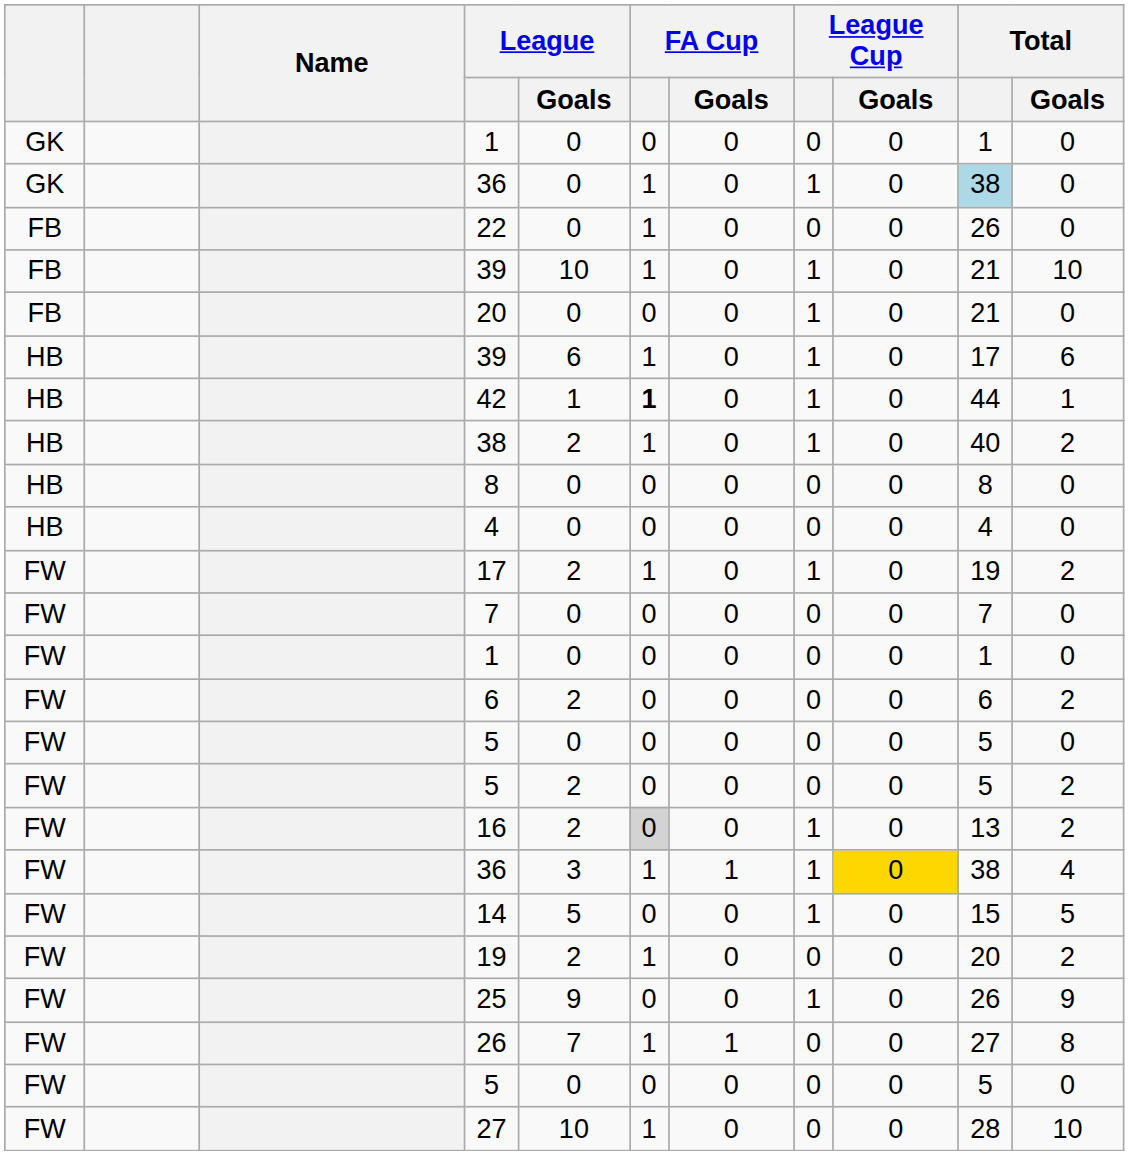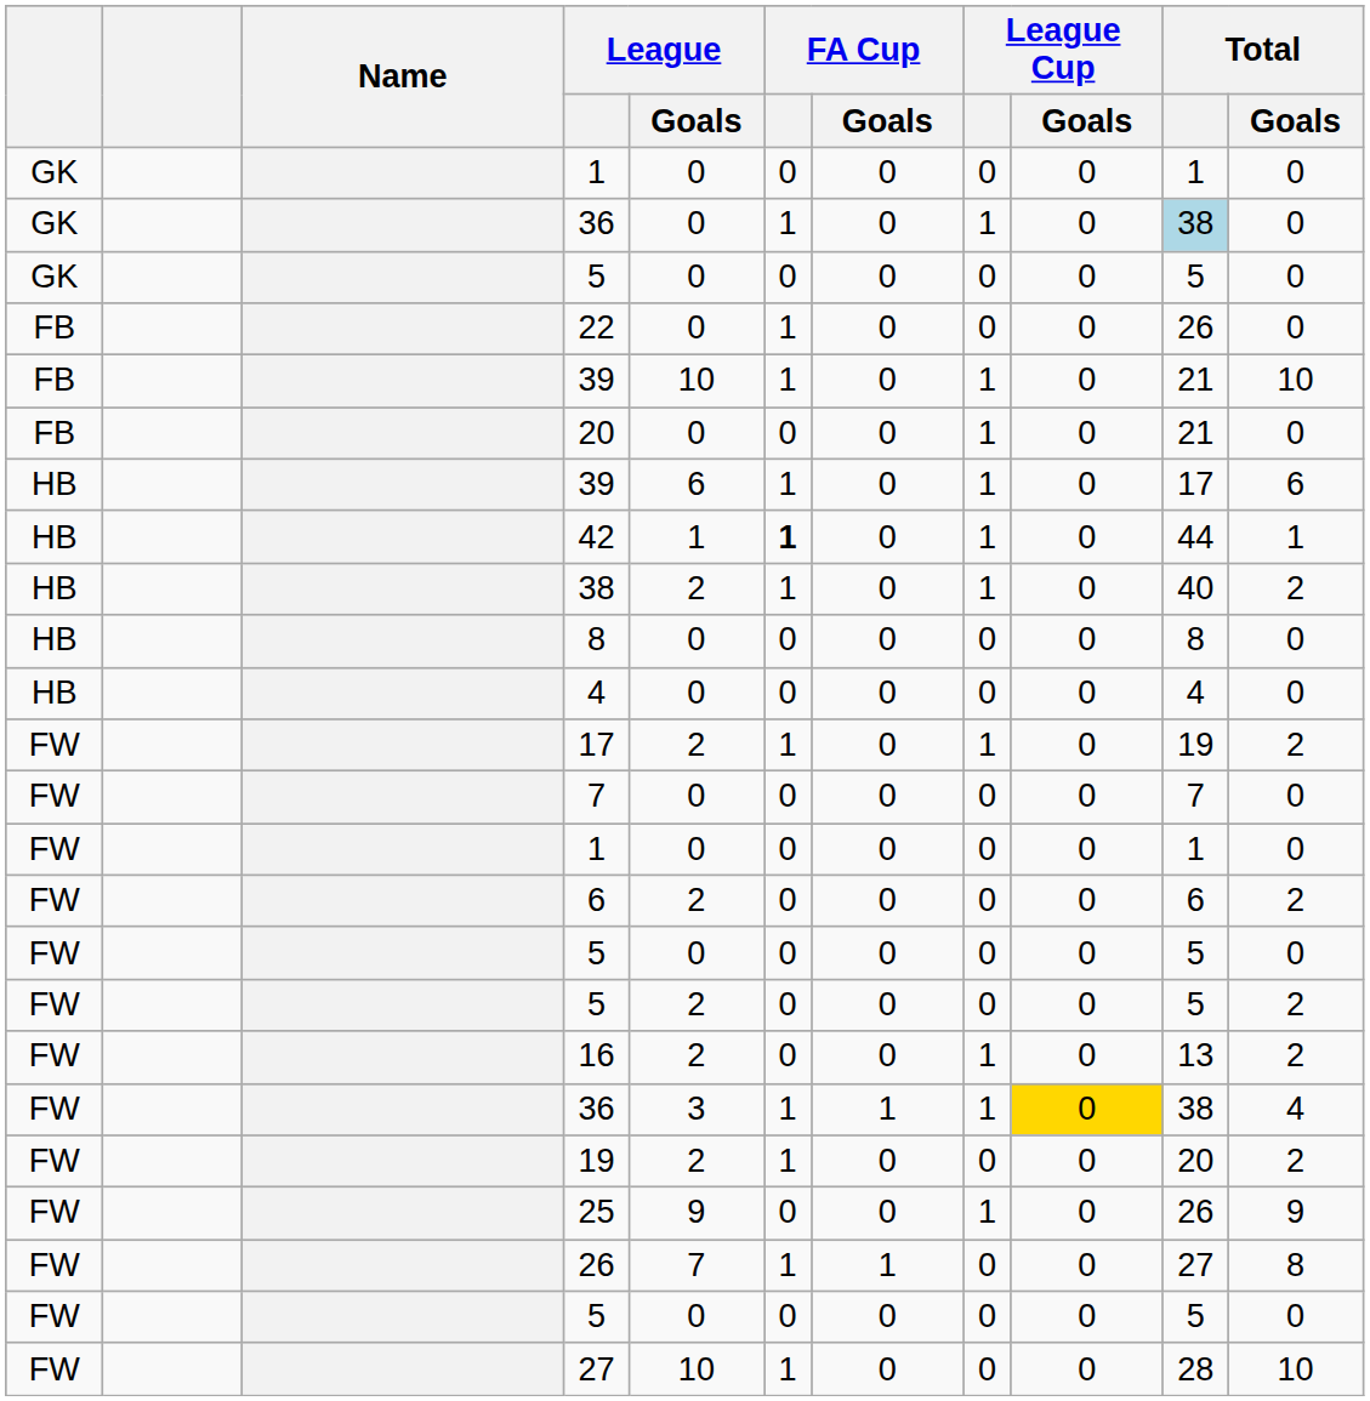+ row: GK | 5 | 0 | 0 | 0 | 0 | 0 | 5 | 0
16 | FA Cup: lightgrey background -> no background
- row: FW | 14 | 5 | 0 | 0 | 1 | 0 | 15 | 5
